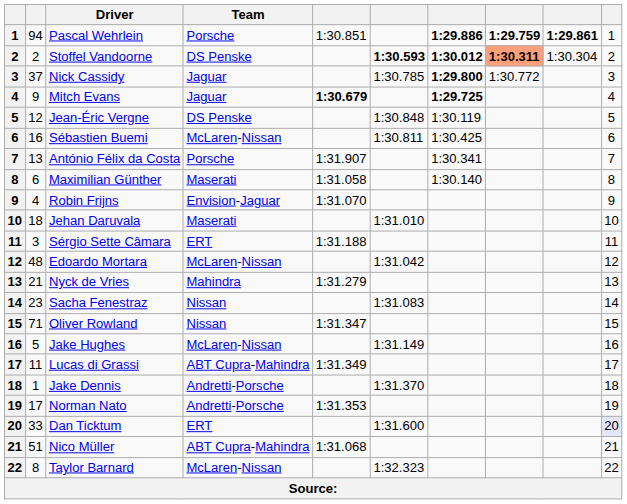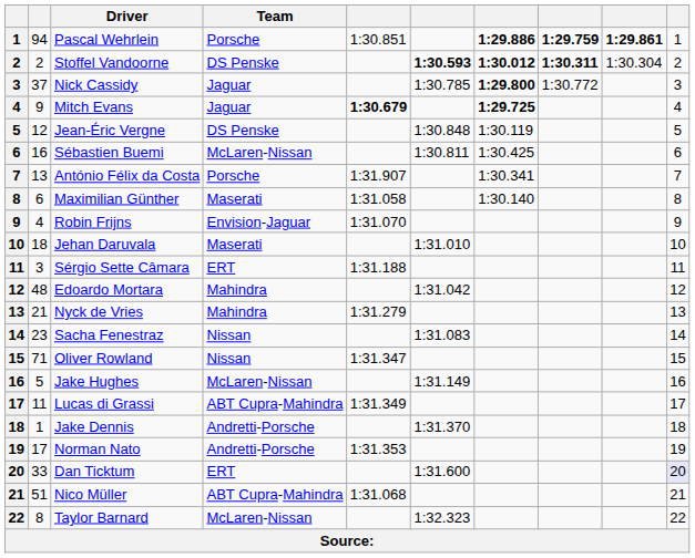Stoffel Vandoorne | column 8: lightsalmon background -> no background
Edoardo Mortara | Team: McLaren-Nissan -> Mahindra
